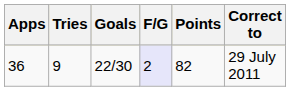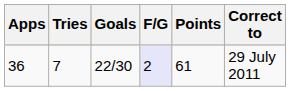36 | Tries: 9 -> 7
36 | Points: 82 -> 61
